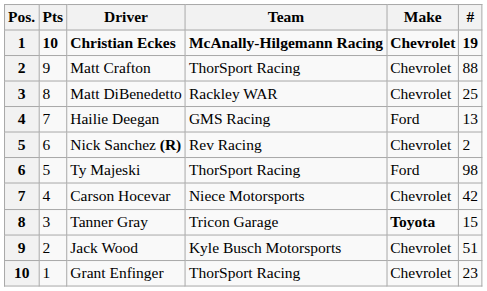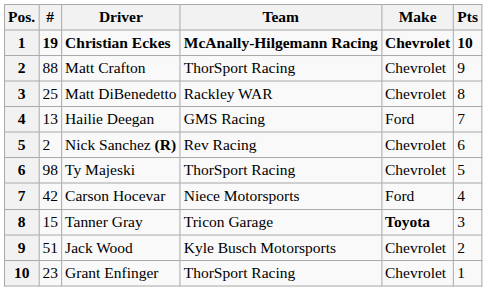columns swapped: # <-> Pts
Ty Majeski | Make: Ford -> Chevrolet
Carson Hocevar | Make: Chevrolet -> Ford
